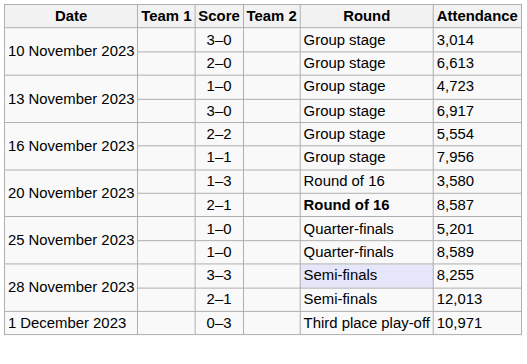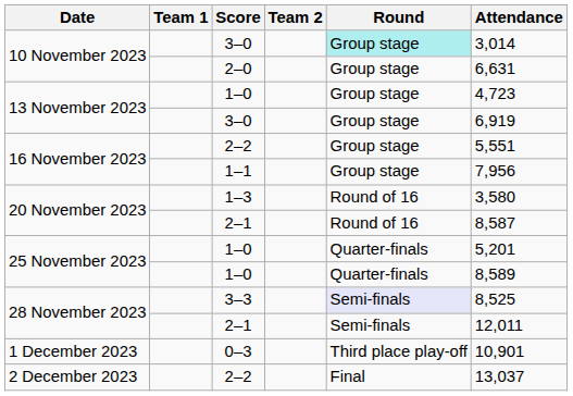10 November 2023 / 3–0 | Round: no background -> paleturquoise background
2–0 | Attendance: 6,613 -> 6,631
13 November 2023 / 3–0 | Attendance: 6,917 -> 6,919
16 November 2023 / 2–2 | Attendance: 5,554 -> 5,551
20 November 2023 / 2–1 | Round: bold -> normal
3–3 | Attendance: 8,255 -> 8,525
28 November 2023 / 2–1 | Attendance: 12,013 -> 12,011
0–3 | Attendance: 10,971 -> 10,901
+ row: 2 December 2023 | 2–2 | Final | 13,037
